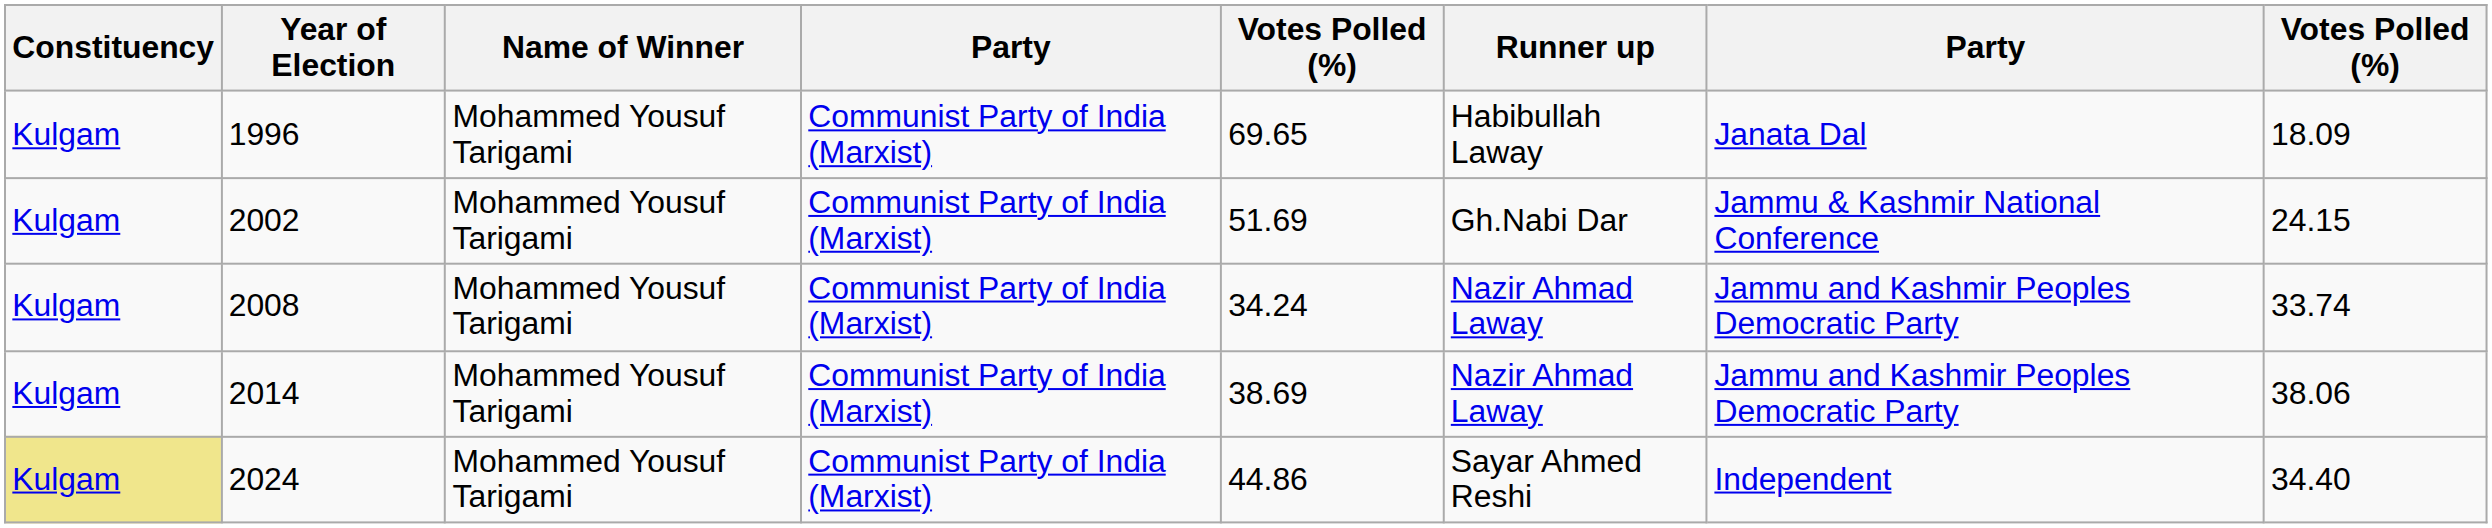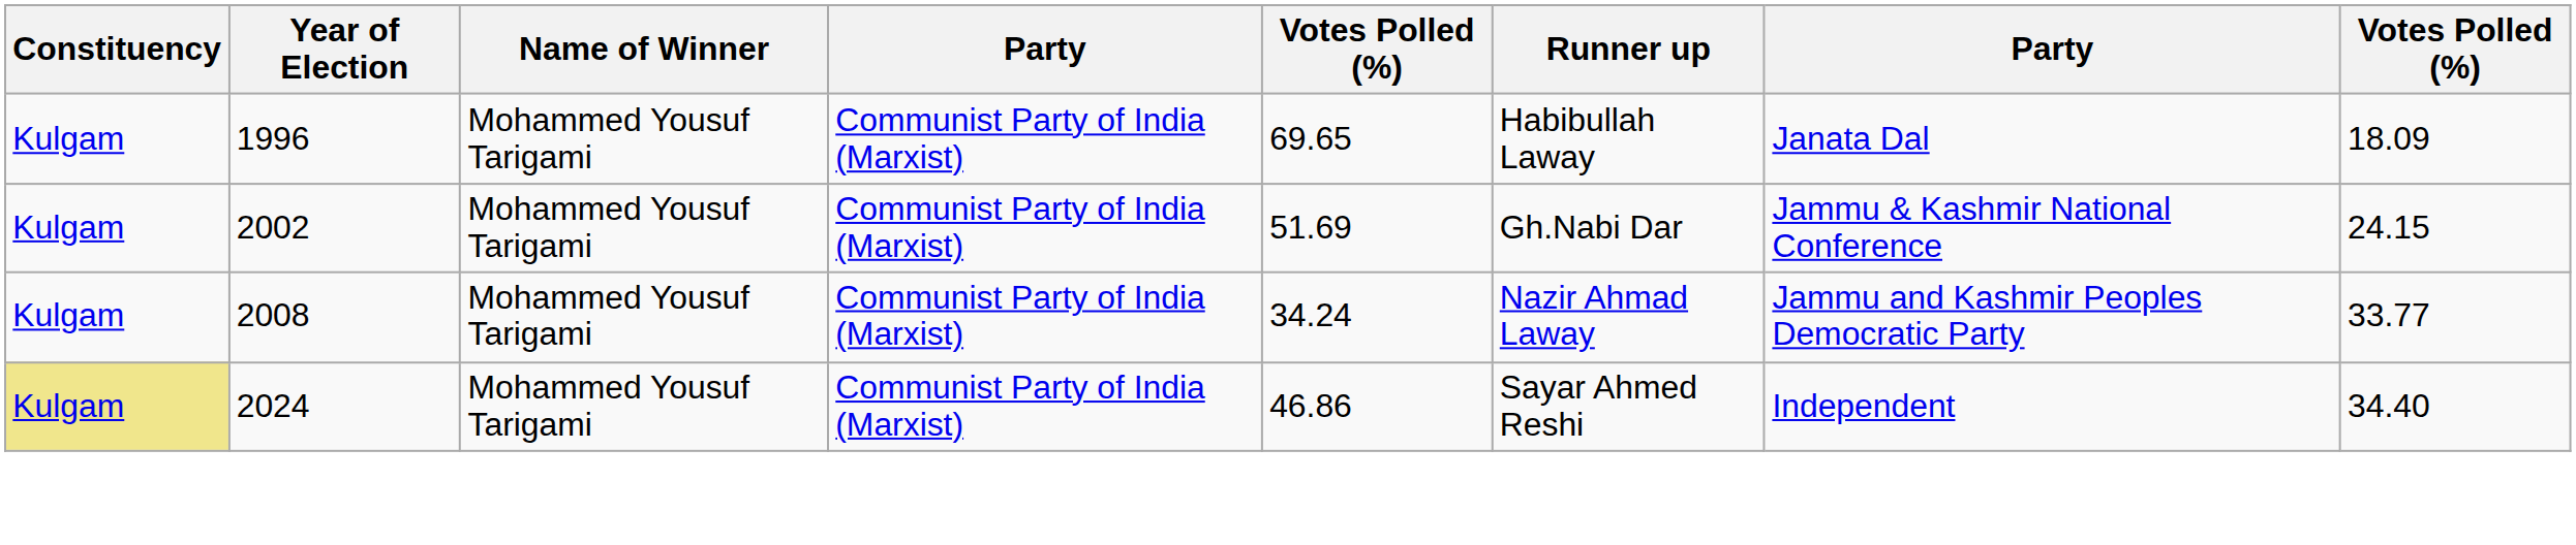2008 | column 8: 33.74 -> 33.77
- row: Kulgam | 2014 | Mohammed Yousuf Tarigami | Communist Party of India (Marxist) | 38.69 | Nazir Ahmad Laway | Jammu and Kashmir Peoples Democratic Party | 38.06
2024 | column 5: 44.86 -> 46.86
